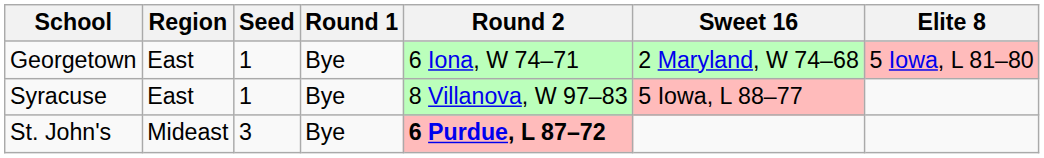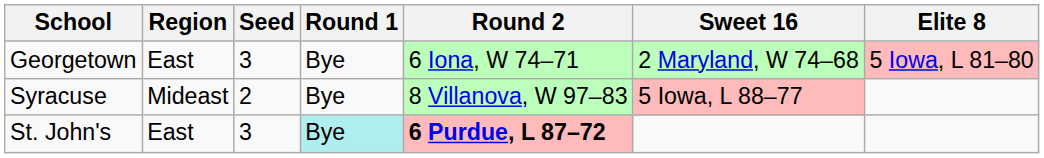Georgetown | Seed: 1 -> 3
Syracuse | Region: East -> Mideast
Syracuse | Seed: 1 -> 2
St. John's | Region: Mideast -> East
St. John's | Round 1: no background -> paleturquoise background
